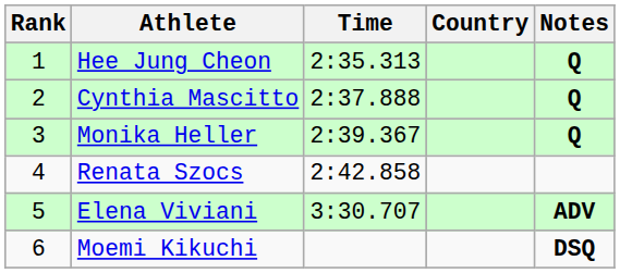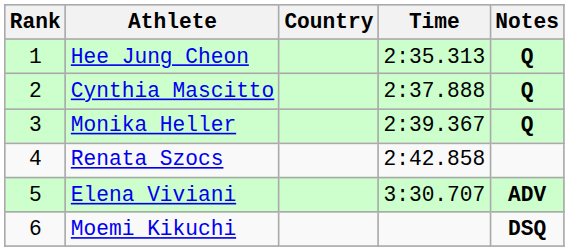columns swapped: Country <-> Time
